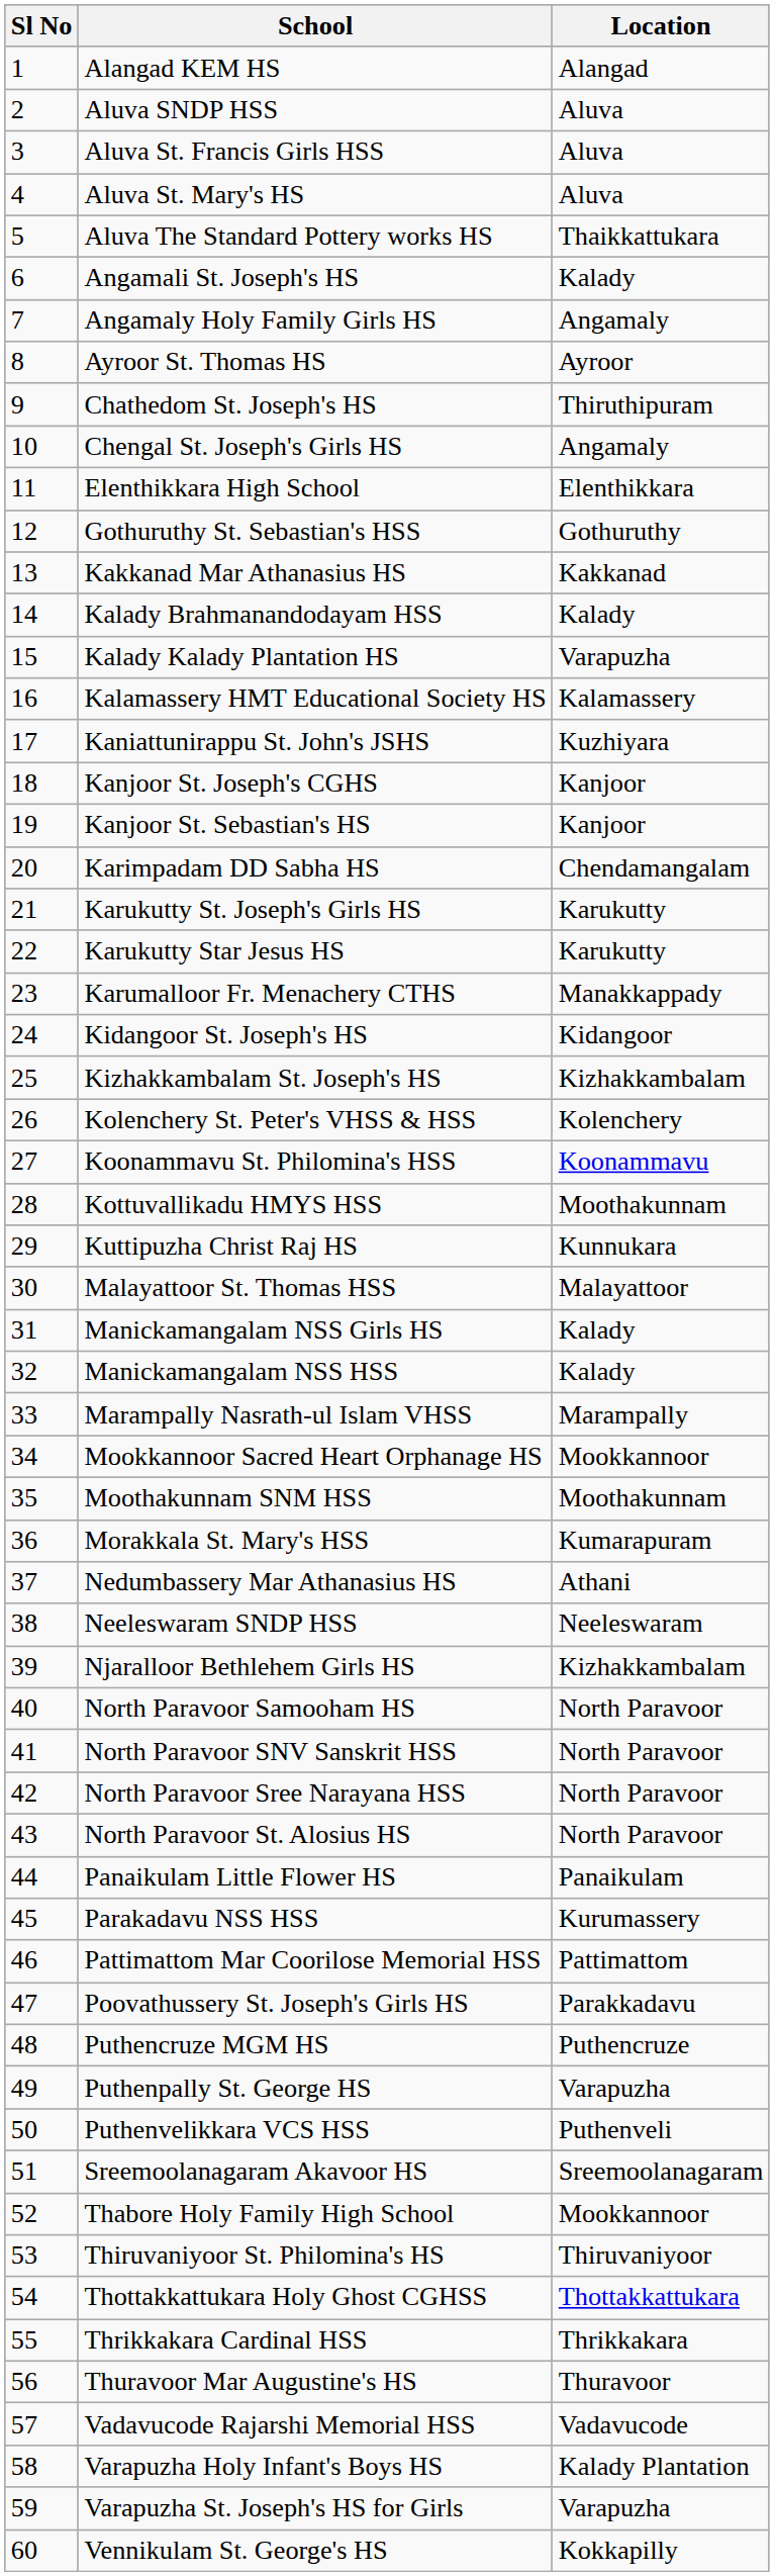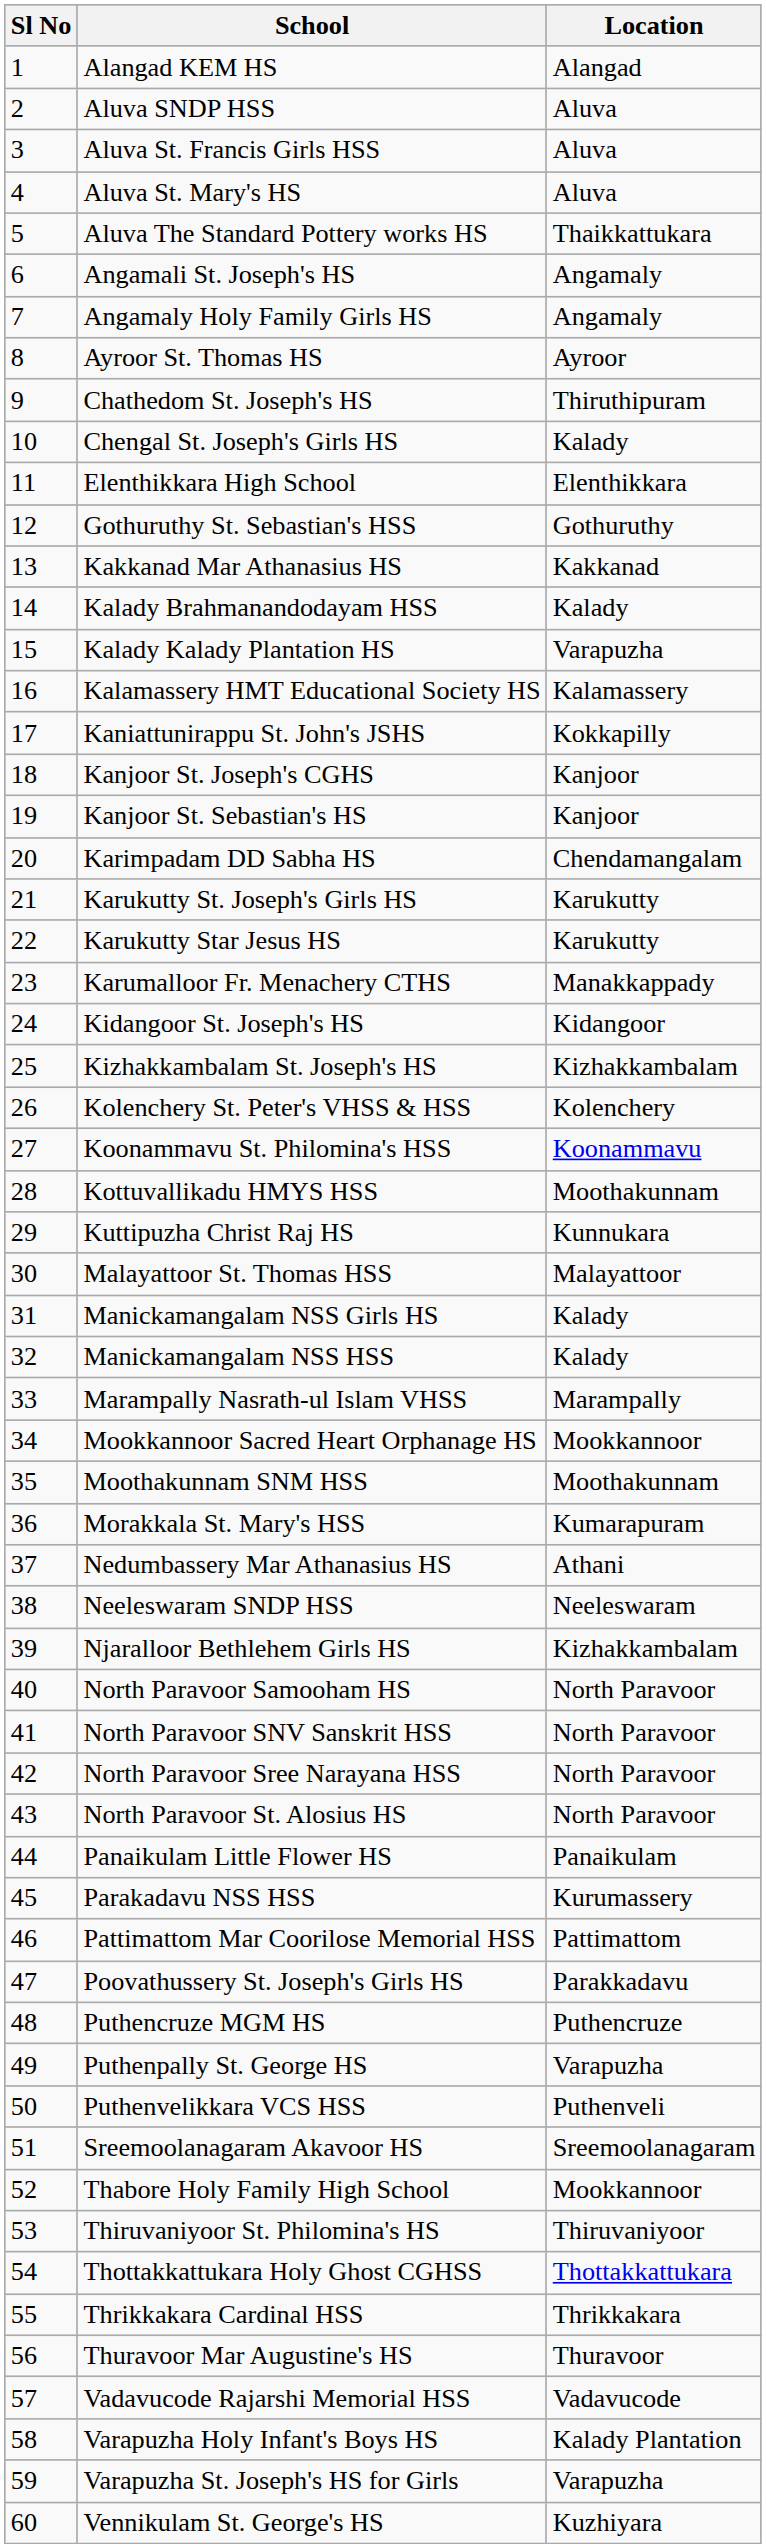Angamali St. Joseph's HS | Location: Kalady -> Angamaly
Chengal St. Joseph's Girls HS | Location: Angamaly -> Kalady
Kaniattunirappu St. John's JSHS | Location: Kuzhiyara -> Kokkapilly
Vennikulam St. George's HS | Location: Kokkapilly -> Kuzhiyara
